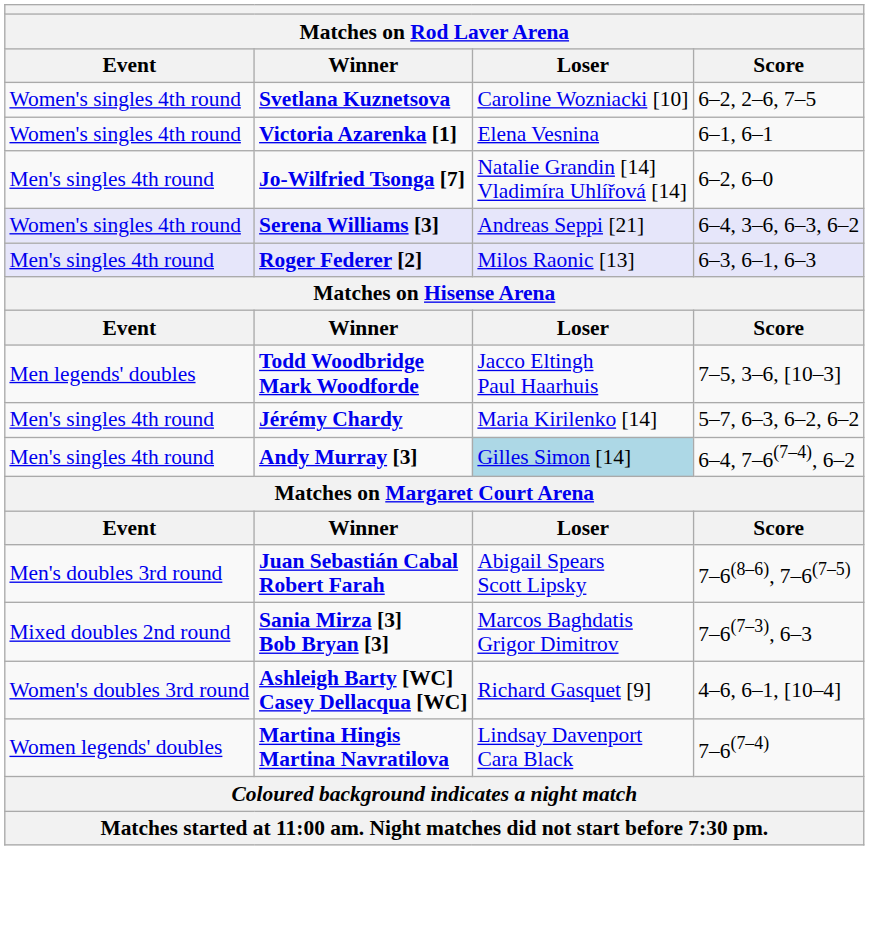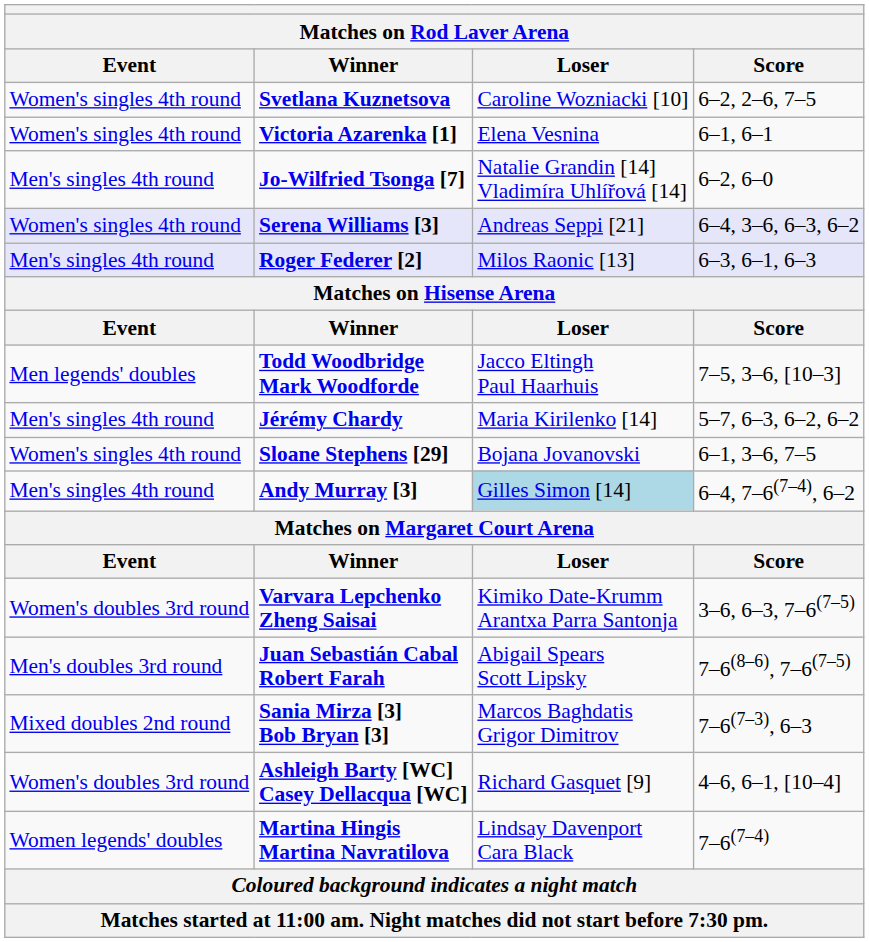+ row: Women's singles 4th round | Sloane Stephens [29] | Bojana Jovanovski | 6–1, 3–6, 7–5
+ row: Women's doubles 3rd round | Varvara Lepchenko Zheng Saisai | Kimiko Date-Krumm Arantxa Parra Santonja | 3–6, 6–3, 7–6(7–5)
